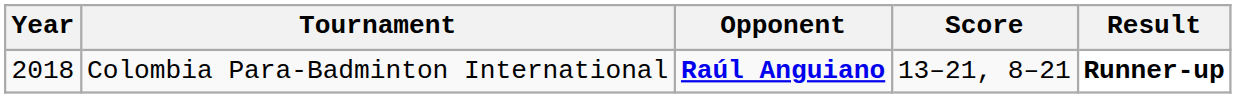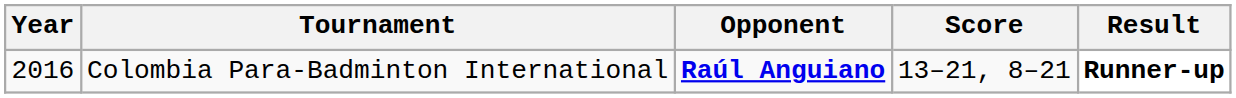Colombia Para-Badminton International | Year: 2018 -> 2016
